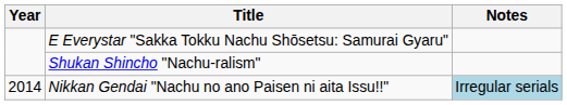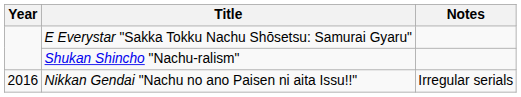Nikkan Gendai "Nachu no ano Paisen ni aita Issu!!" | Year: 2014 -> 2016
Nikkan Gendai "Nachu no ano Paisen ni aita Issu!!" | Notes: lightblue background -> no background
